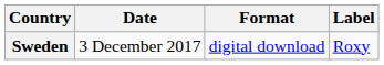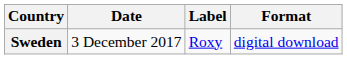columns swapped: Format <-> Label
